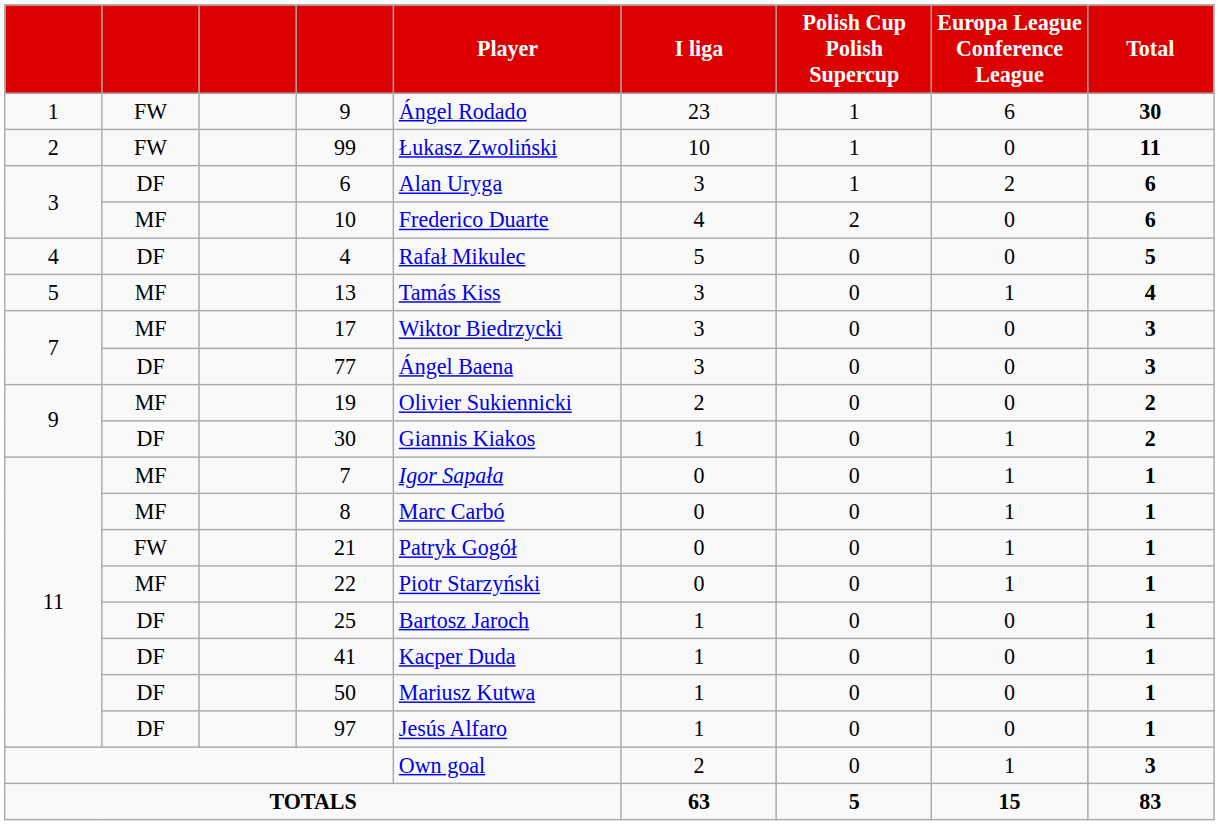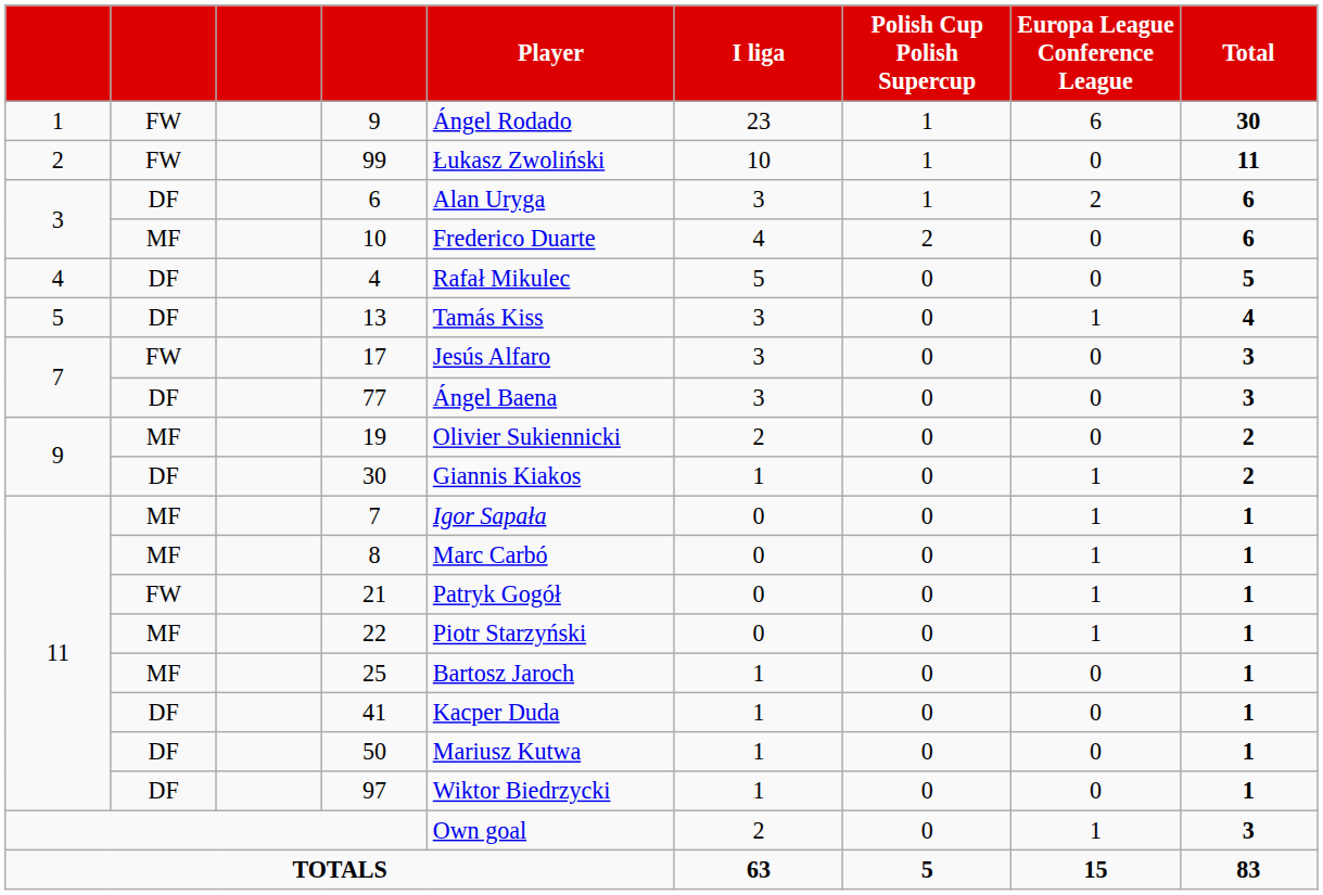13 | column 2: MF -> DF
17 | column 2: MF -> FW
17 | Player: Wiktor Biedrzycki -> Jesús Alfaro
25 | column 2: DF -> MF
97 | Player: Jesús Alfaro -> Wiktor Biedrzycki
